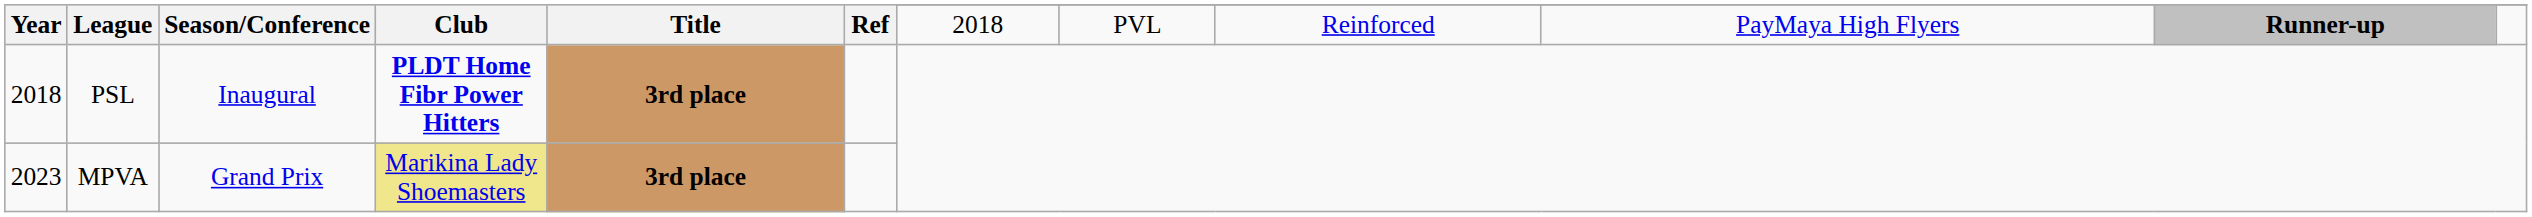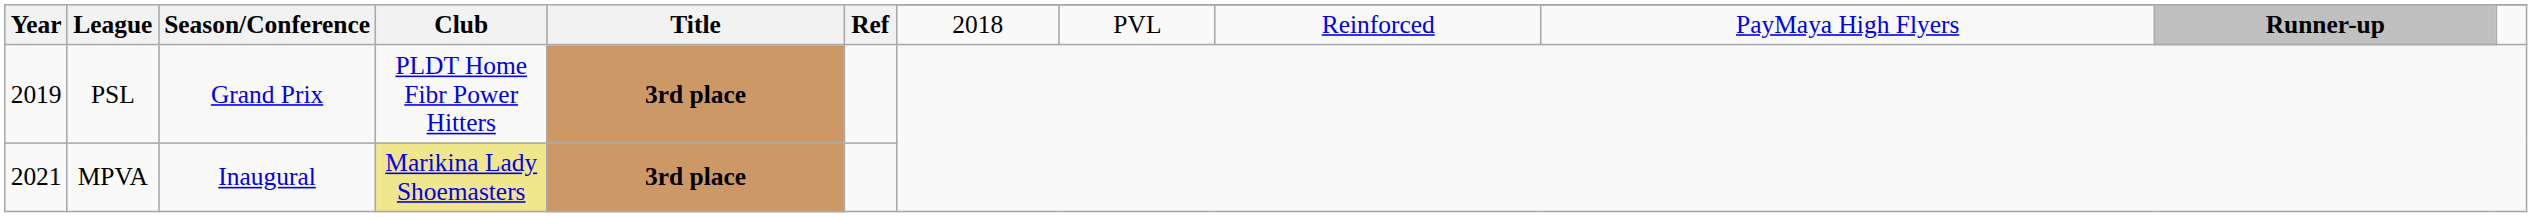PSL | Year: 2018 -> 2019
PSL | Season/Conference: Inaugural -> Grand Prix
PSL | Club: bold -> normal
MPVA | Year: 2023 -> 2021
MPVA | Season/Conference: Grand Prix -> Inaugural
